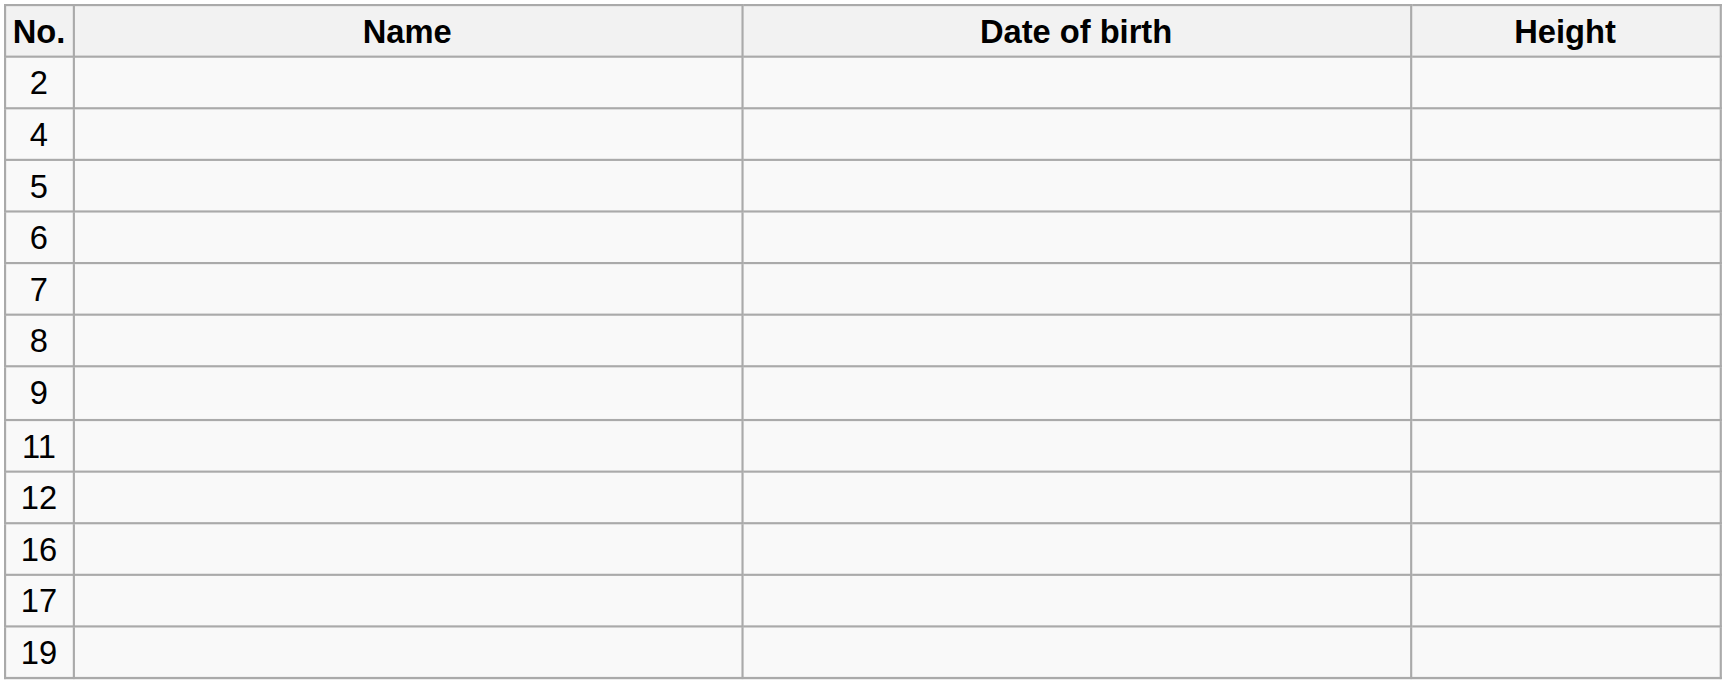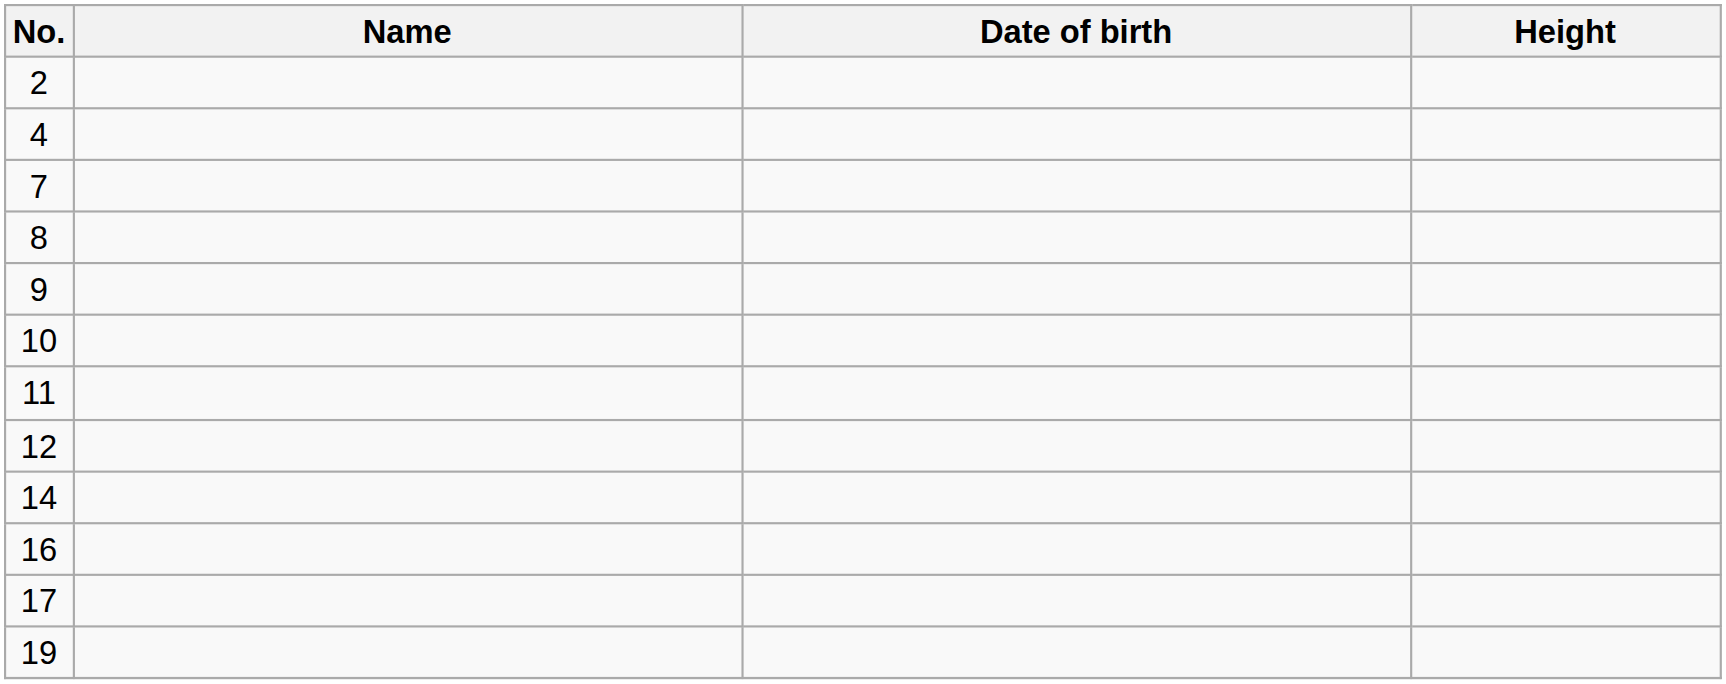- row: 5
- row: 6
+ row: 10
+ row: 14
